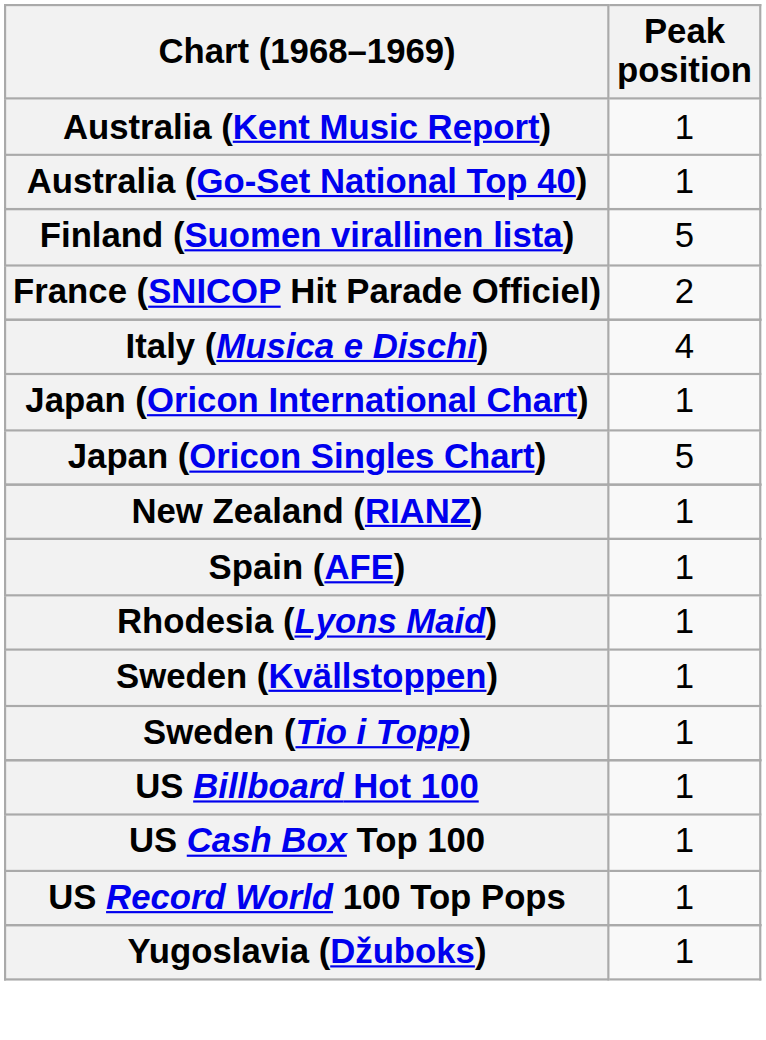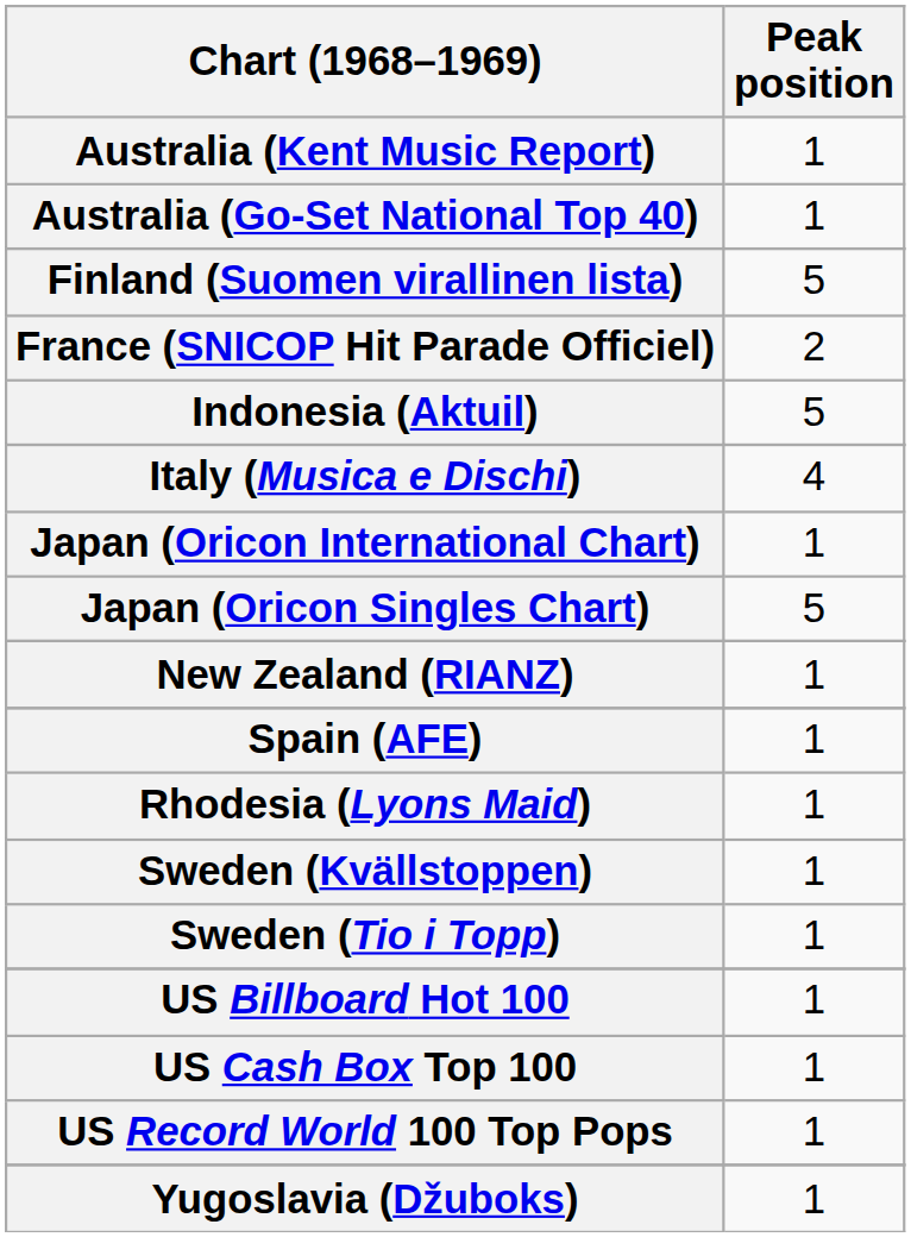+ row: Indonesia (Aktuil) | 5
